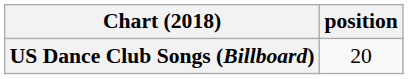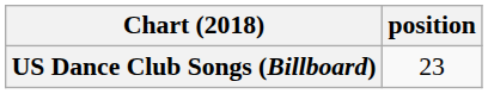US Dance Club Songs (Billboard) | position: 20 -> 23
